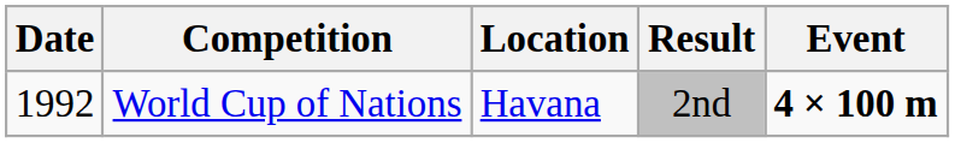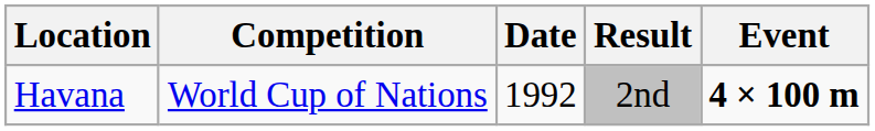columns swapped: Date <-> Location
